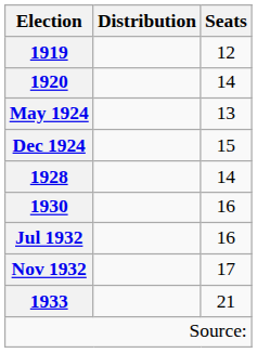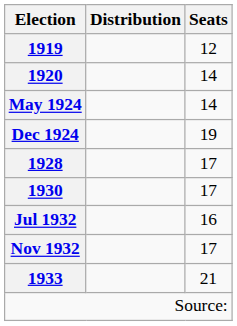May 1924 | Seats: 13 -> 14
Dec 1924 | Seats: 15 -> 19
1928 | Seats: 14 -> 17
1930 | Seats: 16 -> 17
